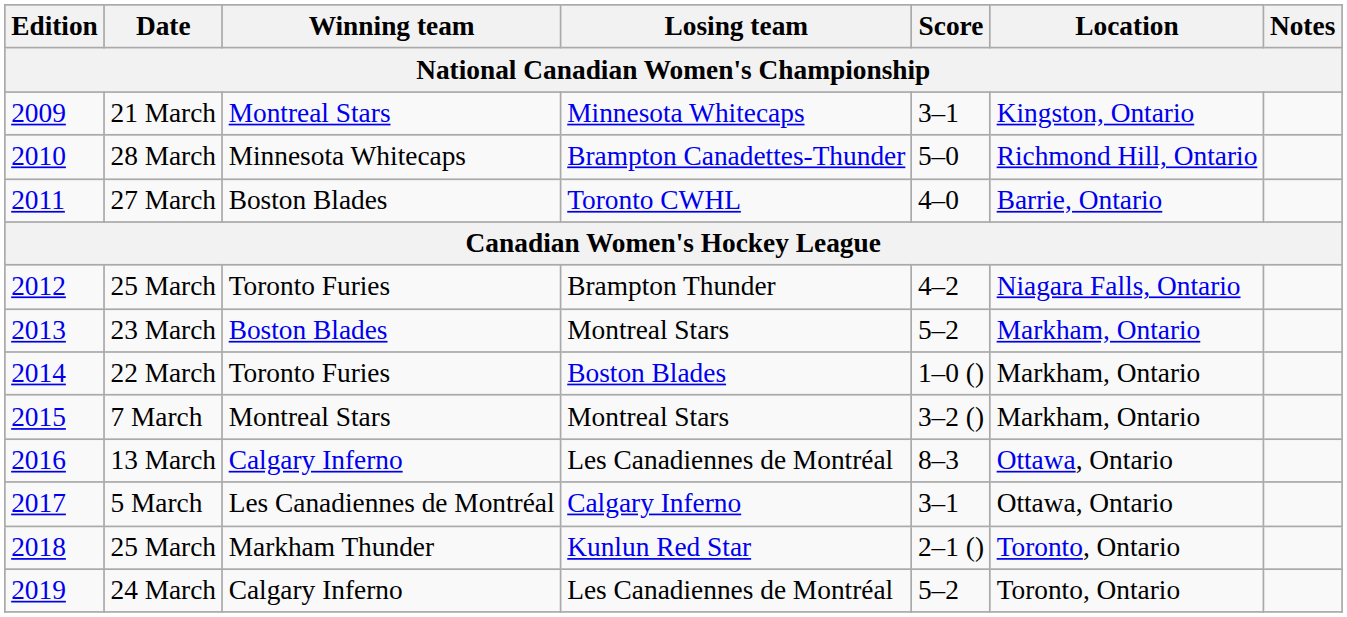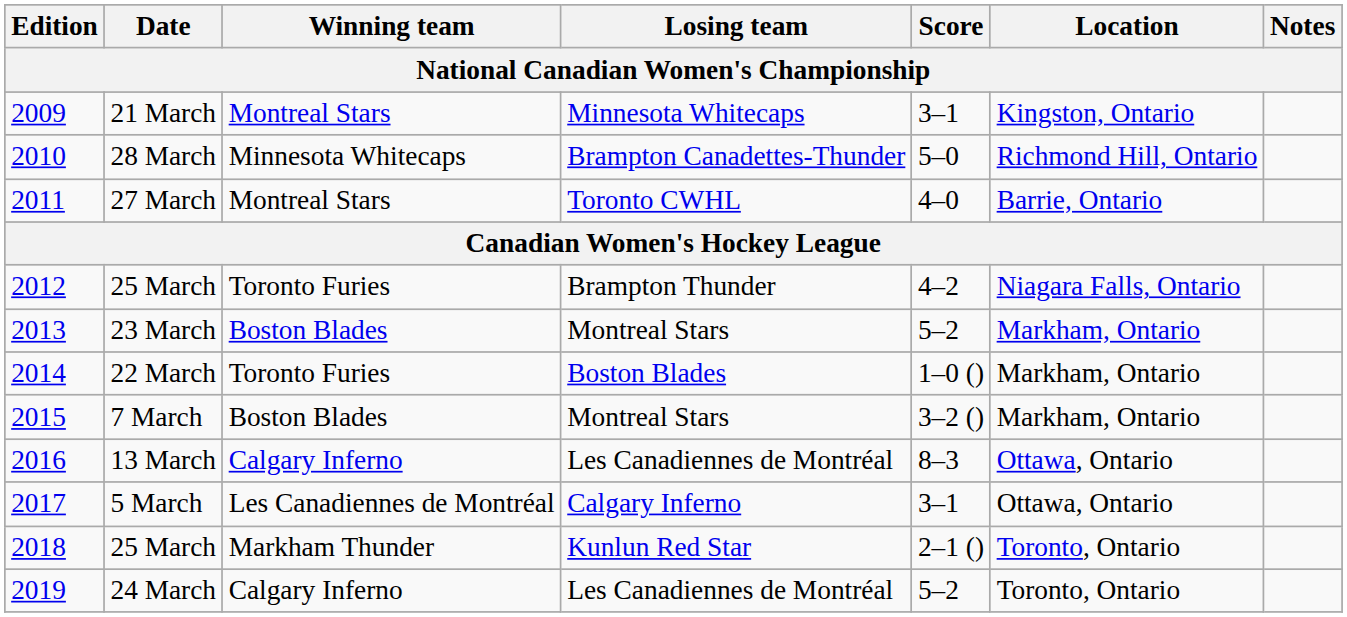27 March | Winning team: Boston Blades -> Montreal Stars
7 March | Winning team: Montreal Stars -> Boston Blades
